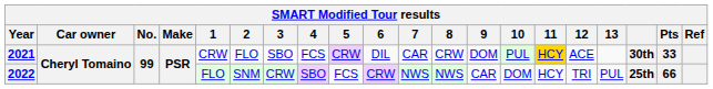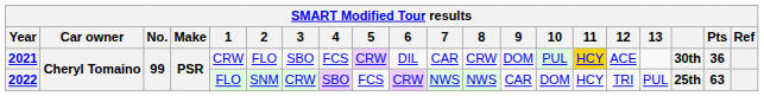2021 | Pts: 33 -> 36
2022 | Pts: 66 -> 63
